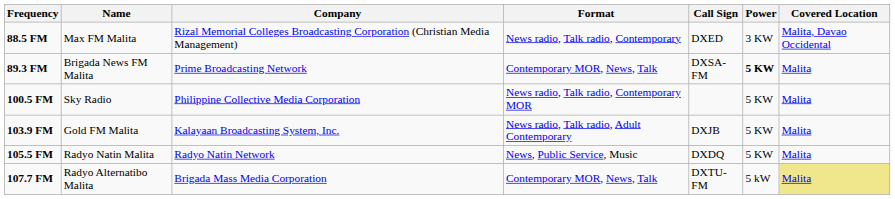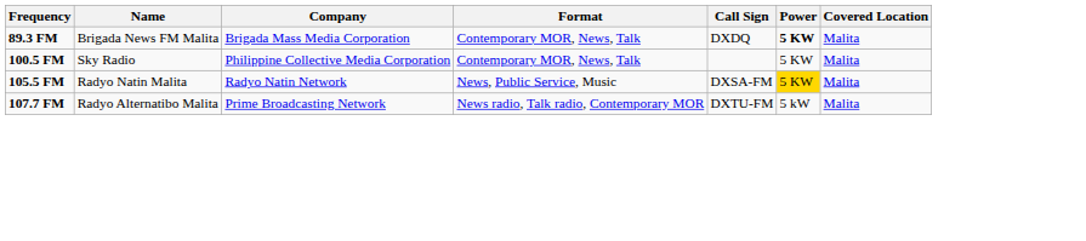- row: 88.5 FM | Max FM Malita | Rizal Memorial Colleges Broadcasting Corporation (Christian Media Management) | News radio, Talk radio, Contemporary | DXED | 3 KW | Malita, Davao Occidental
89.3 FM | Company: Prime Broadcasting Network -> Brigada Mass Media Corporation
89.3 FM | Call Sign: DXSA-FM -> DXDQ
100.5 FM | Format: News radio, Talk radio, Contemporary MOR -> Contemporary MOR, News, Talk
- row: 103.9 FM | Gold FM Malita | Kalayaan Broadcasting System, Inc. | News radio, Talk radio, Adult Contemporary | DXJB | 5 KW | Malita
105.5 FM | Call Sign: DXDQ -> DXSA-FM
105.5 FM | Power: no background -> gold background
107.7 FM | Company: Brigada Mass Media Corporation -> Prime Broadcasting Network
107.7 FM | Format: Contemporary MOR, News, Talk -> News radio, Talk radio, Contemporary MOR
107.7 FM | Covered Location: khaki background -> no background
